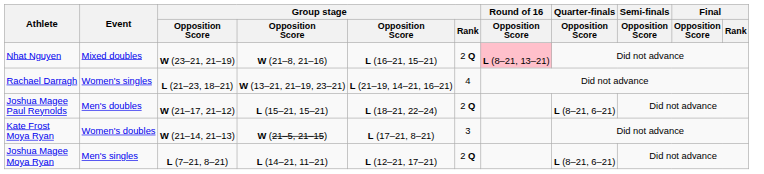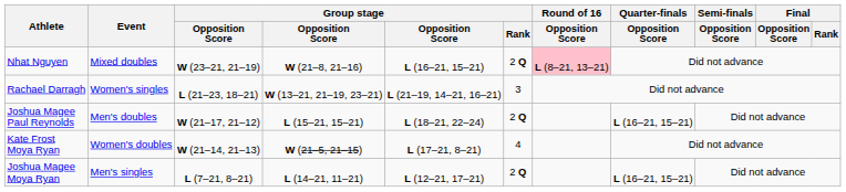Rachael Darragh | Group stage / Rank: 4 -> 3
Joshua Magee Paul Reynolds | Quarter-finals / Opposition Score: L (8–21, 6–21) -> L (16–21, 15–21)
Kate Frost Moya Ryan | Group stage / Rank: 3 -> 4
Joshua Magee Moya Ryan | Quarter-finals / Opposition Score: L (8–21, 6–21) -> L (16–21, 15–21)
